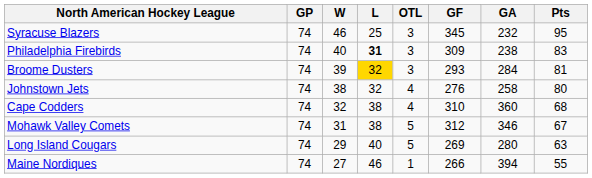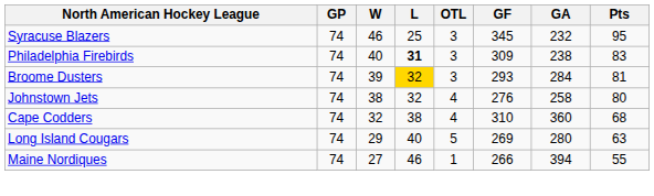- row: Mohawk Valley Comets | 74 | 31 | 38 | 5 | 312 | 346 | 67
